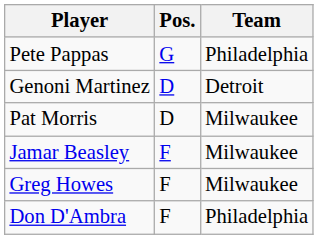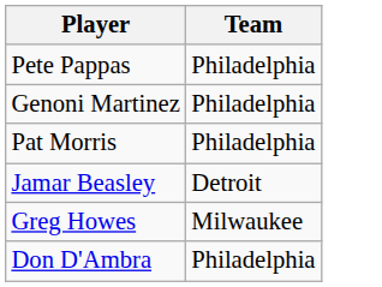- column: Pos. | G | D | D | F | F | F
Genoni Martinez | Team: Detroit -> Philadelphia
Pat Morris | Team: Milwaukee -> Philadelphia
Jamar Beasley | Team: Milwaukee -> Detroit
